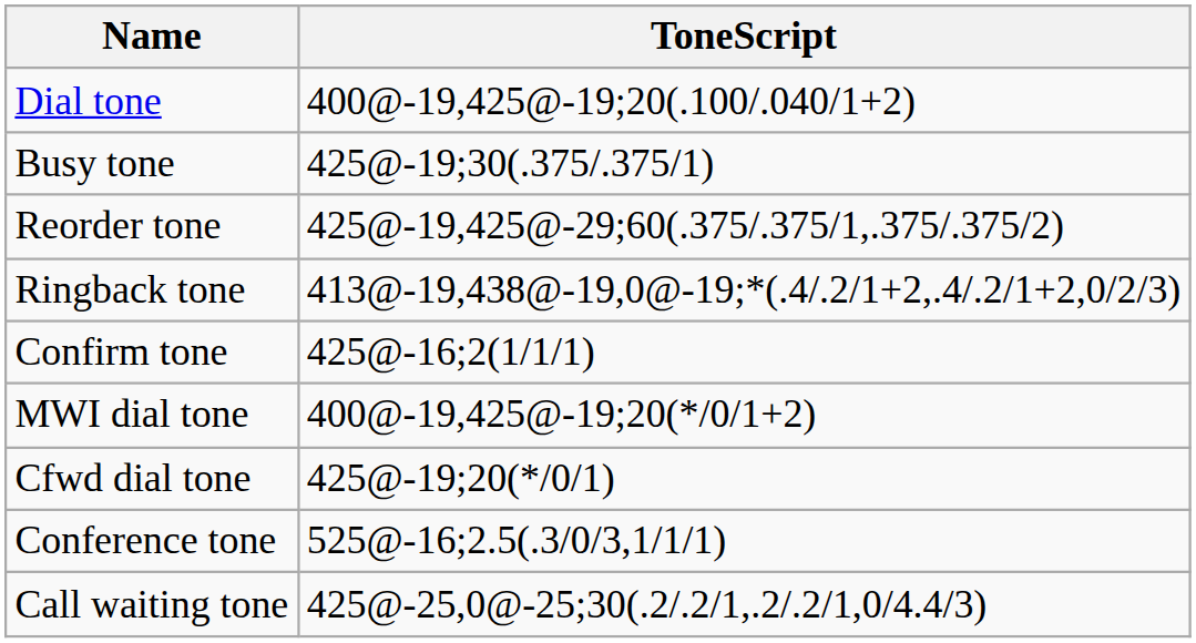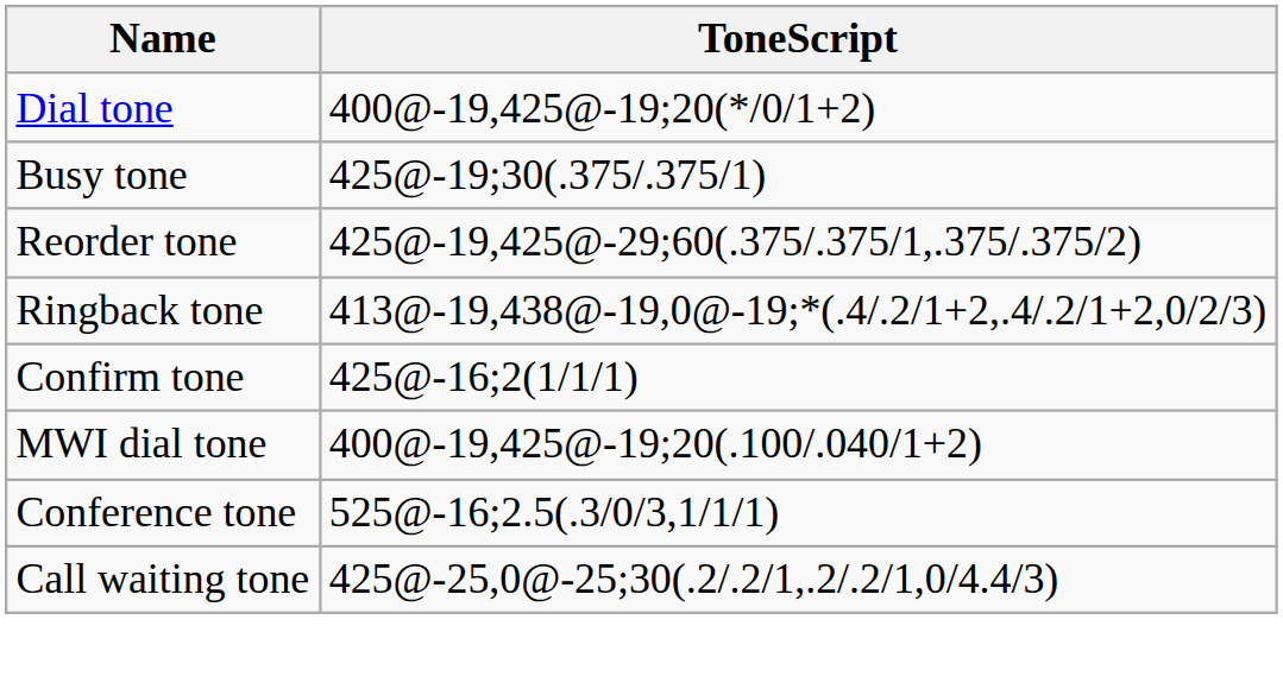Dial tone | ToneScript: 400@-19,425@-19;20(.100/.040/1+2) -> 400@-19,425@-19;20(*/0/1+2)
MWI dial tone | ToneScript: 400@-19,425@-19;20(*/0/1+2) -> 400@-19,425@-19;20(.100/.040/1+2)
- row: Cfwd dial tone | 425@-19;20(*/0/1)
